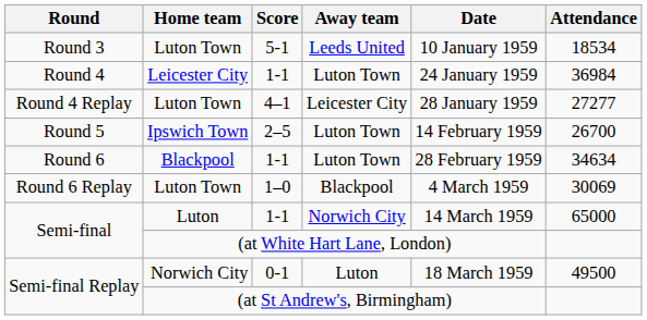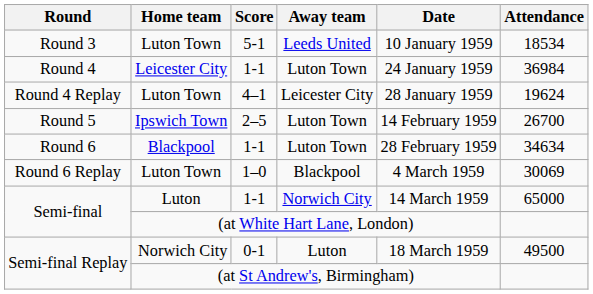Round 4 Replay | Attendance: 27277 -> 19624
